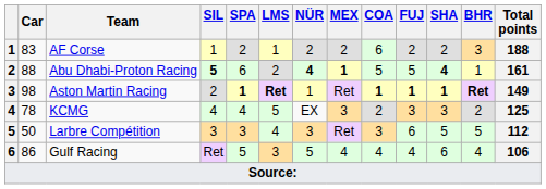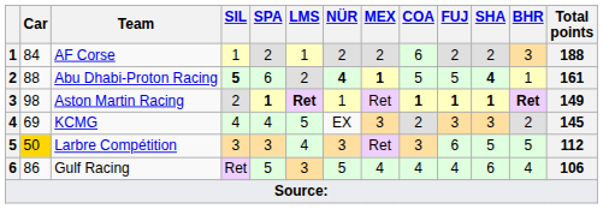AF Corse | Car: 83 -> 84
KCMG | Car: 78 -> 69
KCMG | Total points: 125 -> 145
Larbre Compétition | Car: no background -> gold background
